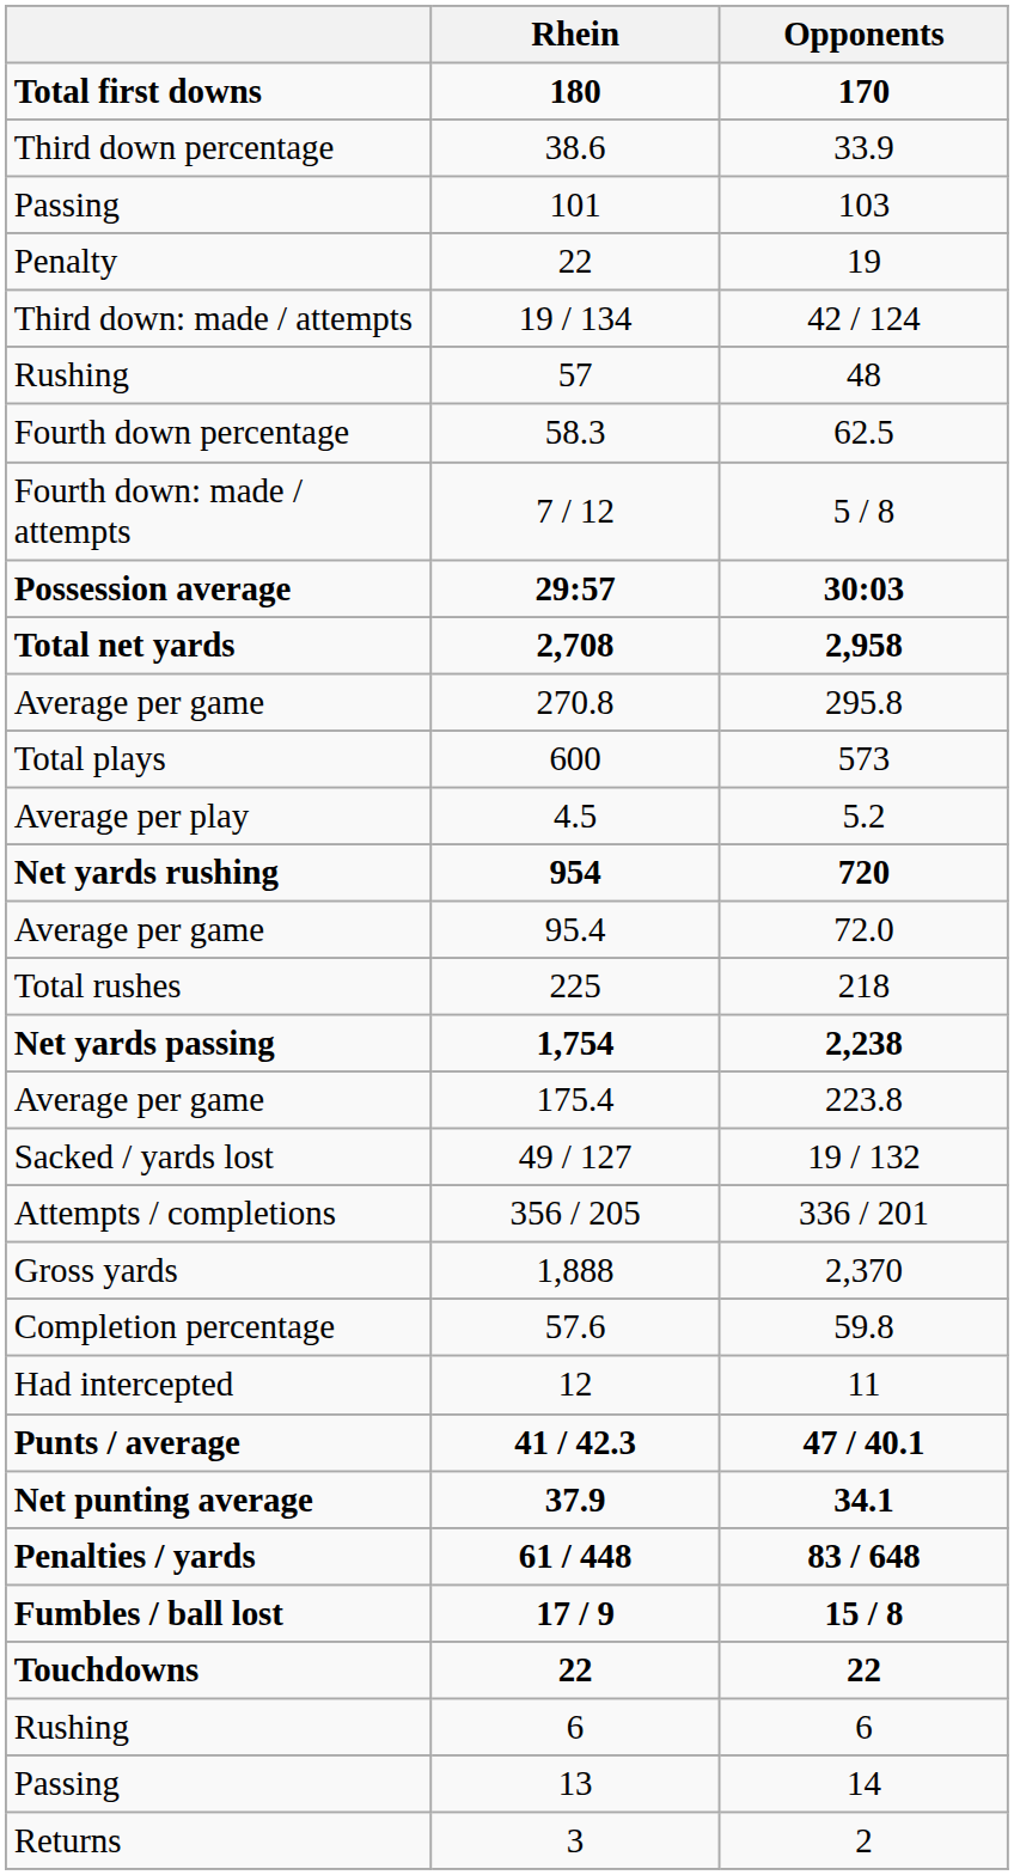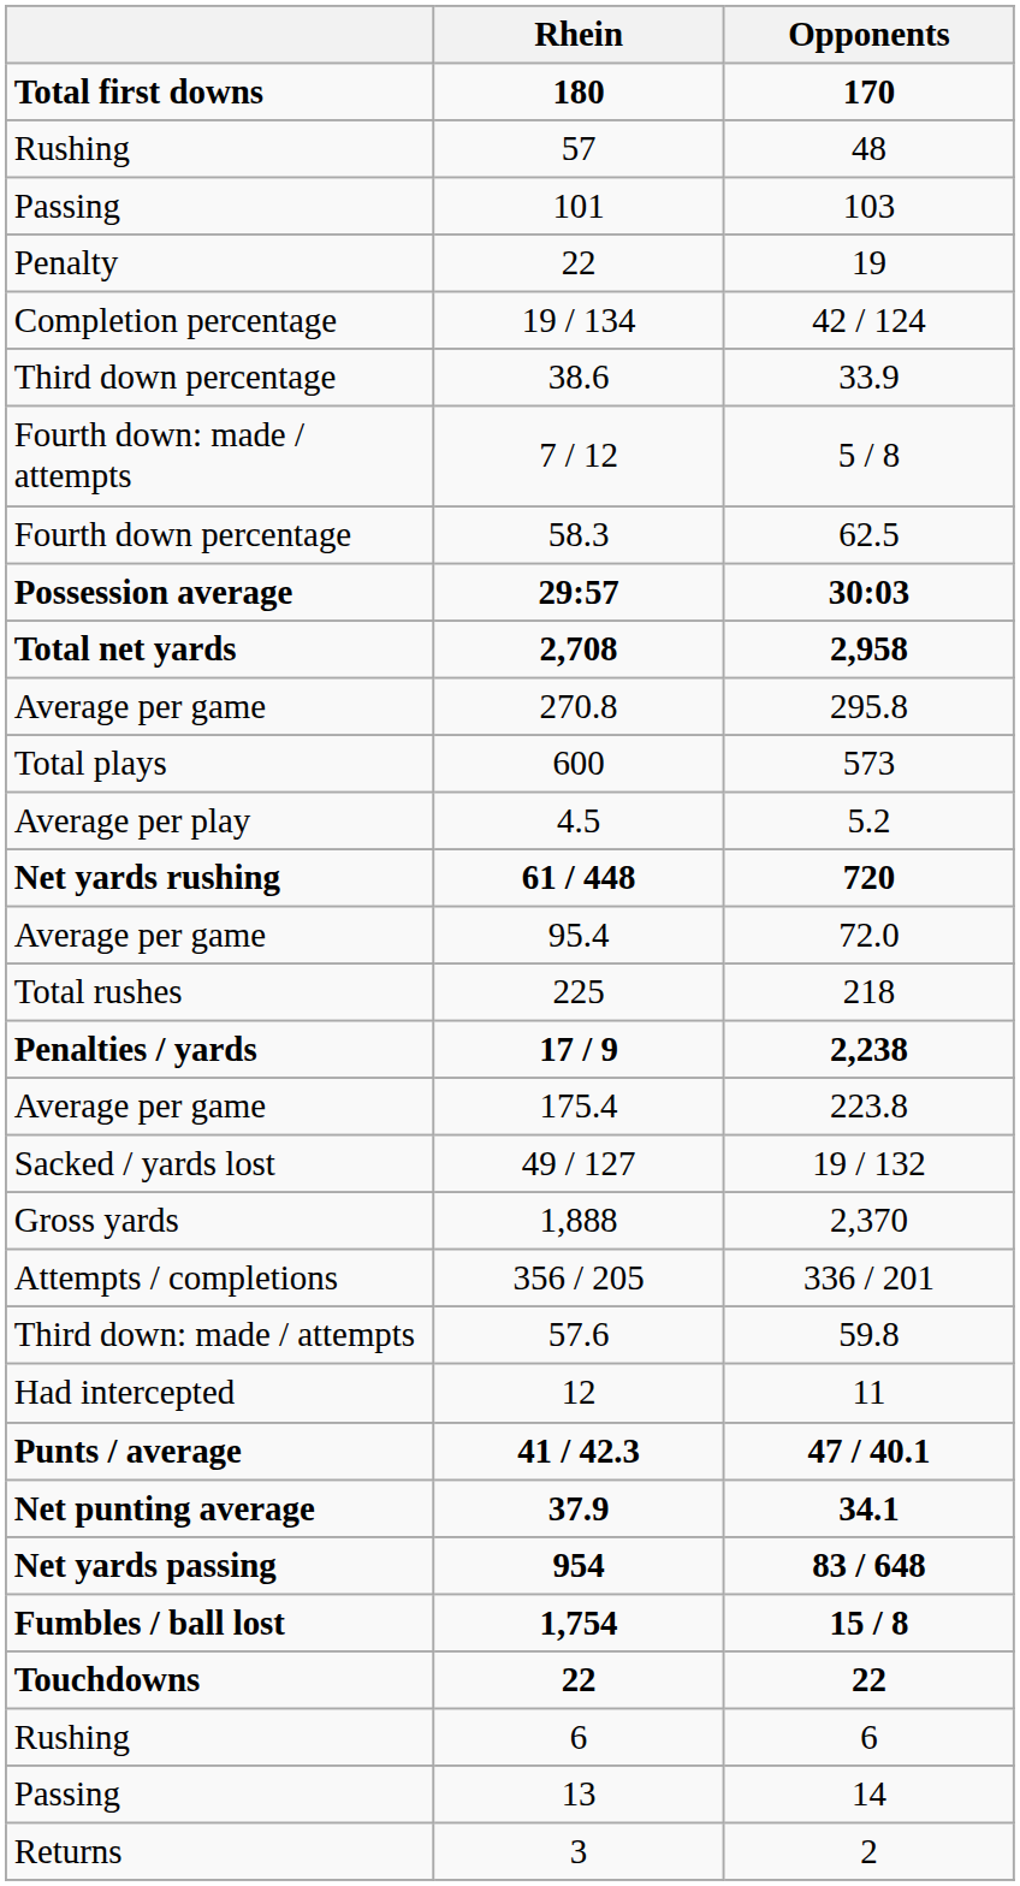rows swapped: 48 <-> 33.9
42 / 124 | column 1: Third down: made / attempts -> Completion percentage
rows swapped: 5 / 8 <-> 62.5
720 | Rhein: 954 -> 61 / 448
2,238 | column 1: Net yards passing -> Penalties / yards
2,238 | Rhein: 1,754 -> 17 / 9
rows swapped: 2,370 <-> 336 / 201
59.8 | column 1: Completion percentage -> Third down: made / attempts
83 / 648 | column 1: Penalties / yards -> Net yards passing
83 / 648 | Rhein: 61 / 448 -> 954
15 / 8 | Rhein: 17 / 9 -> 1,754
